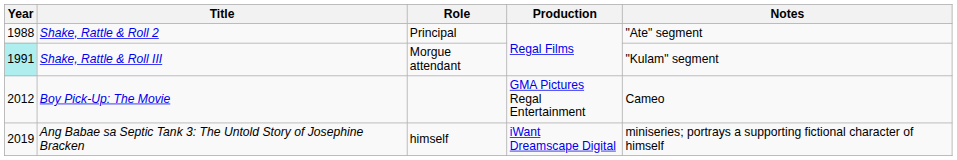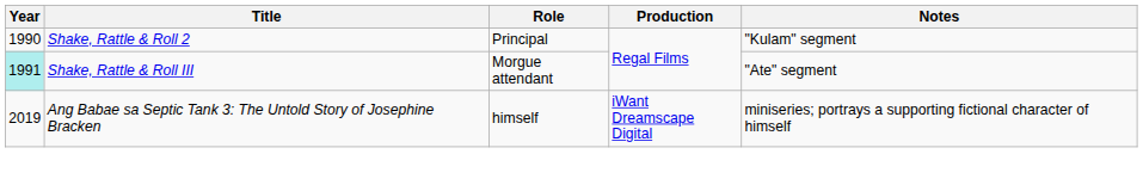Shake, Rattle & Roll 2 | Year: 1988 -> 1990
Shake, Rattle & Roll 2 | Notes: "Ate" segment -> "Kulam" segment
Shake, Rattle & Roll III | Notes: "Kulam" segment -> "Ate" segment
- row: 2012 | Boy Pick-Up: The Movie | GMA Pictures Regal Entertainment | Cameo
